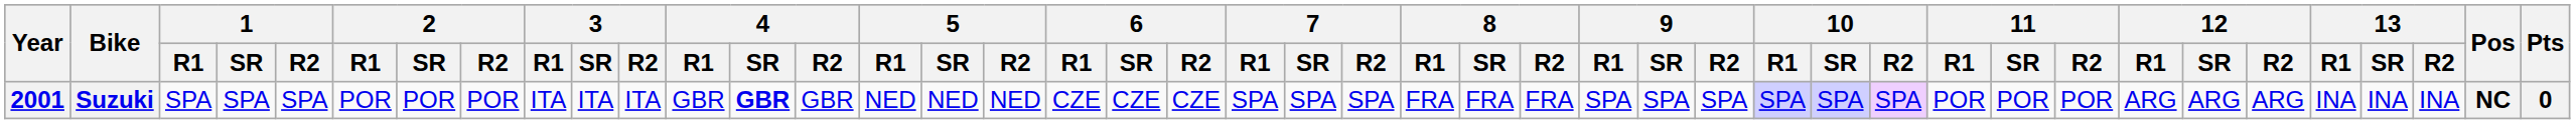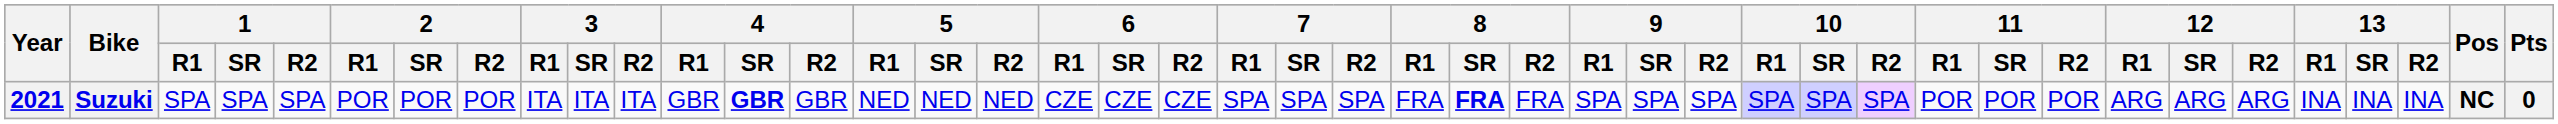Suzuki | Year: 2001 -> 2021
Suzuki | 8 / SR: normal -> bold
